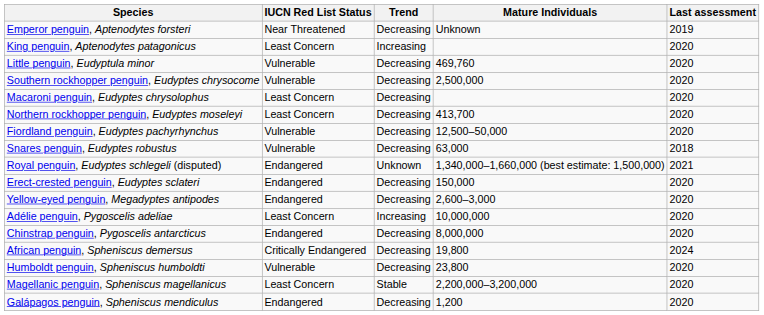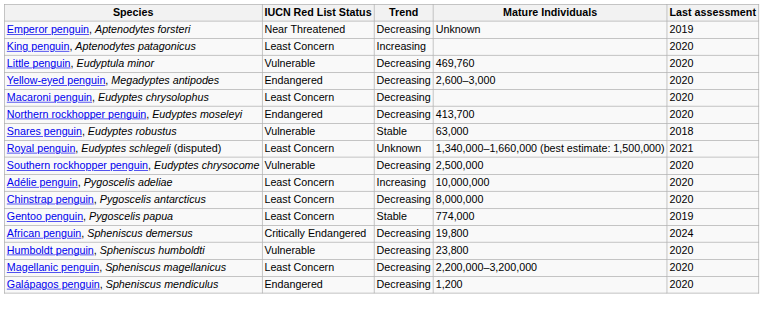rows swapped: Southern rockhopper penguin, Eudyptes chrysocome <-> Yellow-eyed penguin, Megadyptes antipodes
Northern rockhopper penguin, Eudyptes moseleyi | IUCN Red List Status: Least Concern -> Endangered
- row: Fiordland penguin, Eudyptes pachyrhynchus | Vulnerable | Decreasing | 12,500–50,000 | 2020
Snares penguin, Eudyptes robustus | Trend: Decreasing -> Stable
Royal penguin, Eudyptes schlegeli (disputed) | IUCN Red List Status: Endangered -> Least Concern
- row: Erect-crested penguin, Eudyptes sclateri | Endangered | Decreasing | 150,000 | 2020
Chinstrap penguin, Pygoscelis antarcticus | IUCN Red List Status: Endangered -> Least Concern
+ row: Gentoo penguin, Pygoscelis papua | Least Concern | Stable | 774,000 | 2019
Magellanic penguin, Spheniscus magellanicus | Trend: Stable -> Decreasing
